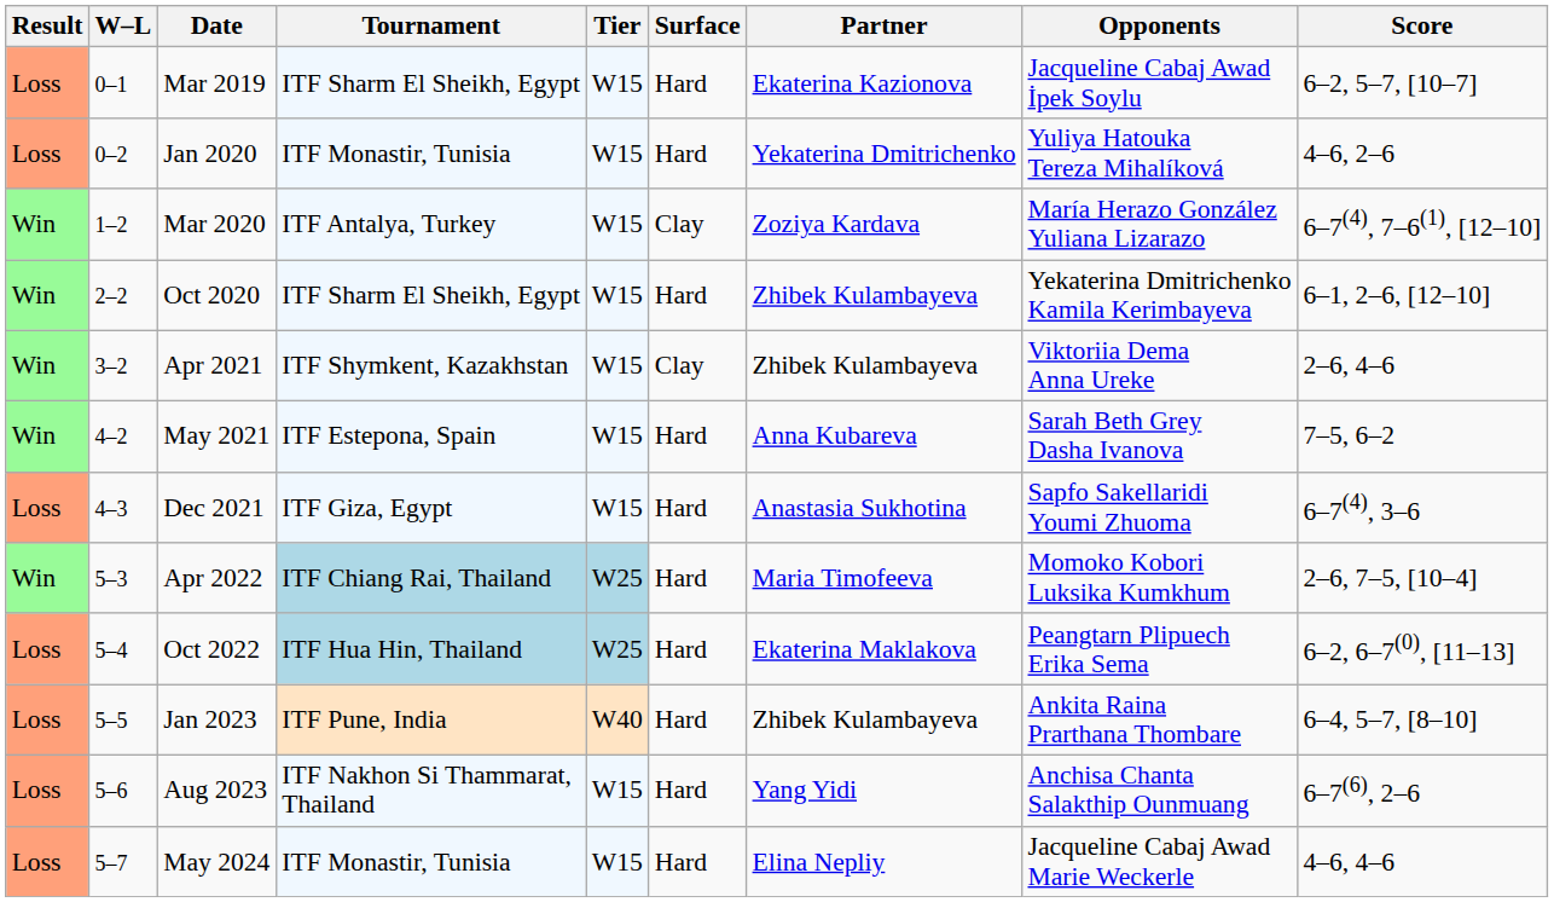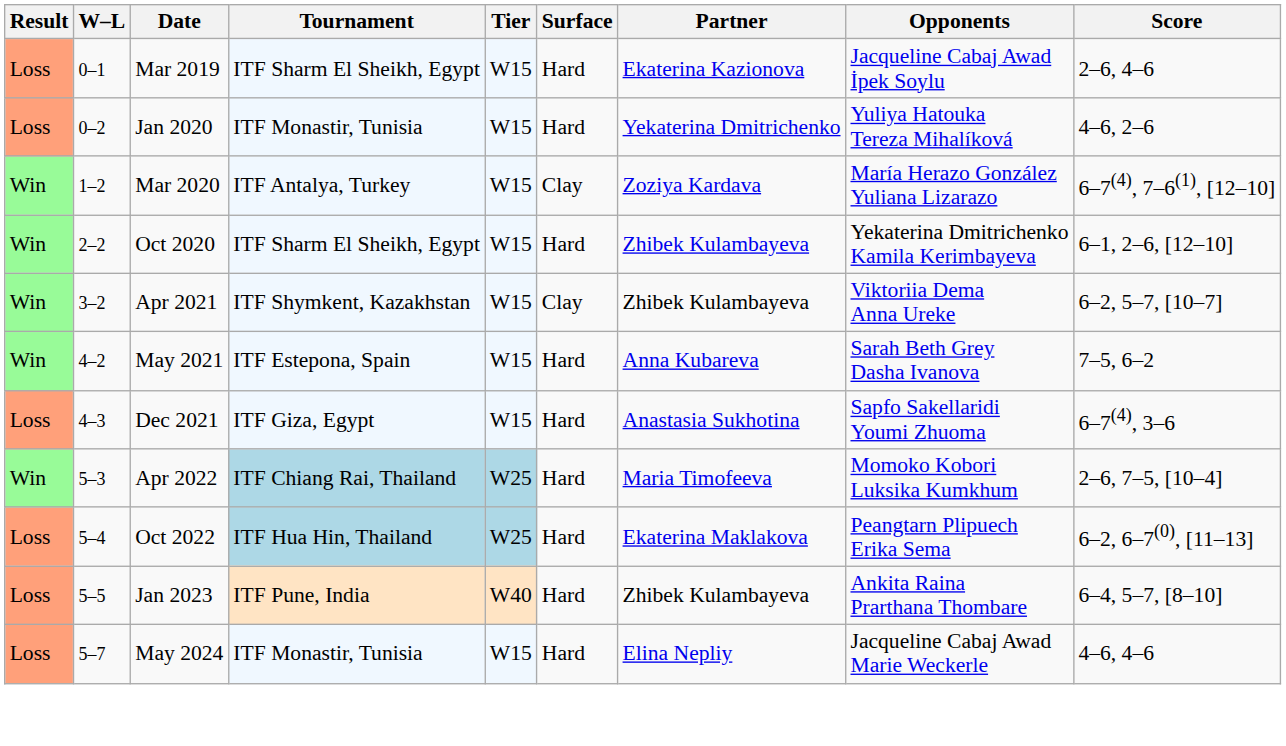Mar 2019 | Score: 6–2, 5–7, [10–7] -> 2–6, 4–6
Apr 2021 | Score: 2–6, 4–6 -> 6–2, 5–7, [10–7]
- row: Loss | 5–6 | Aug 2023 | ITF Nakhon Si Thammarat, Thailand | W15 | Hard | Yang Yidi | Anchisa Chanta Salakthip Ounmuang | 6–7(6), 2–6
